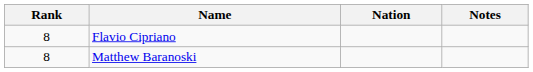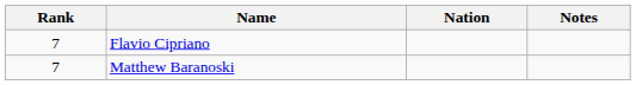Flavio Cipriano | Rank: 8 -> 7
Matthew Baranoski | Rank: 8 -> 7
